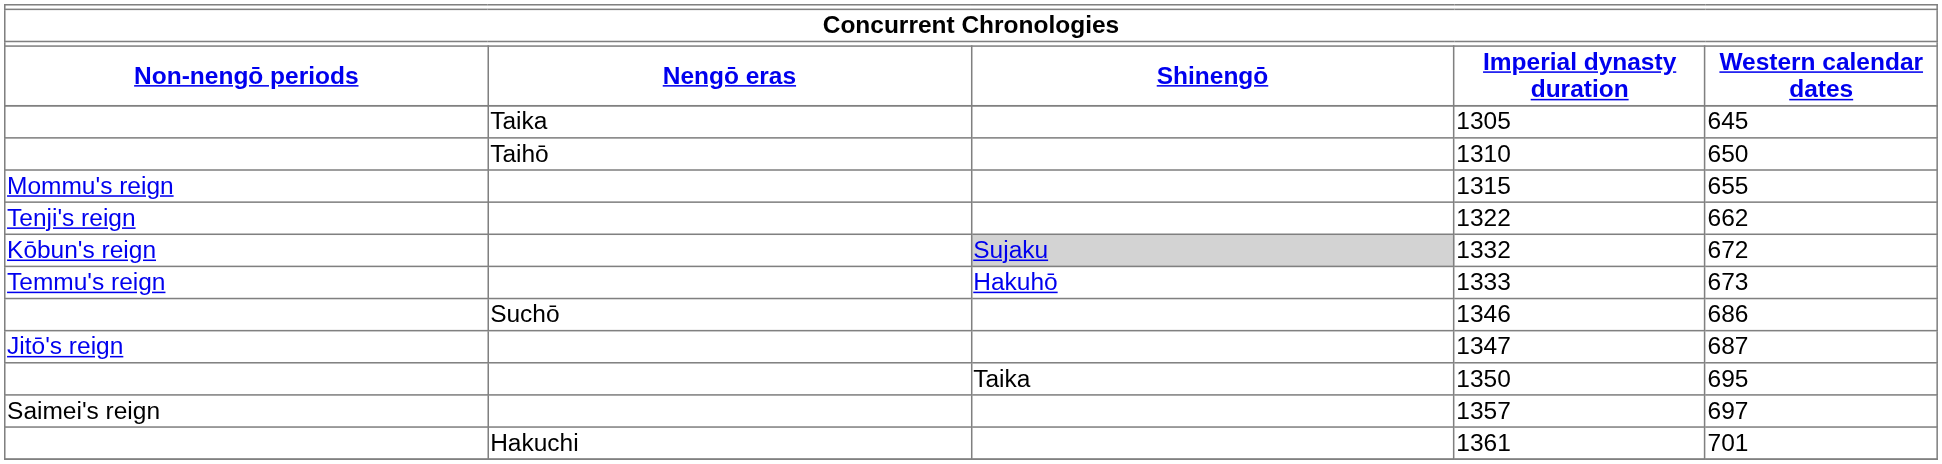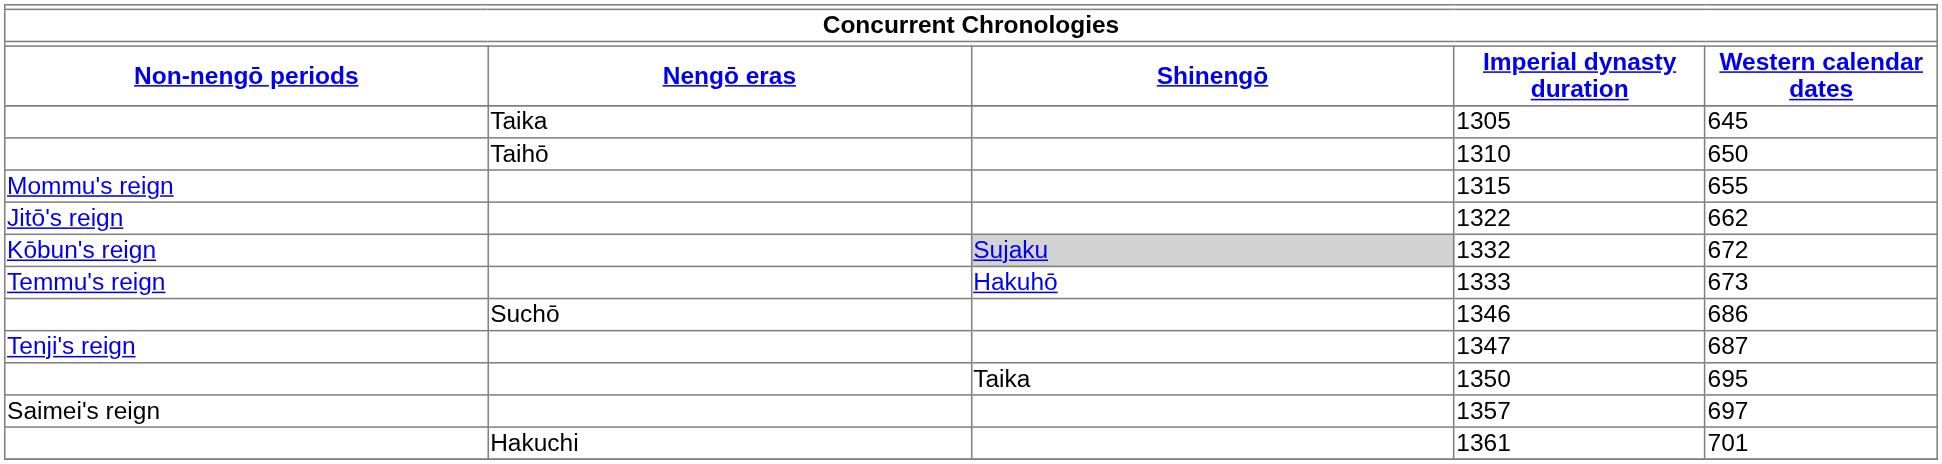1322 | Non-nengō periods: Tenji's reign -> Jitō's reign
1347 | Non-nengō periods: Jitō's reign -> Tenji's reign
